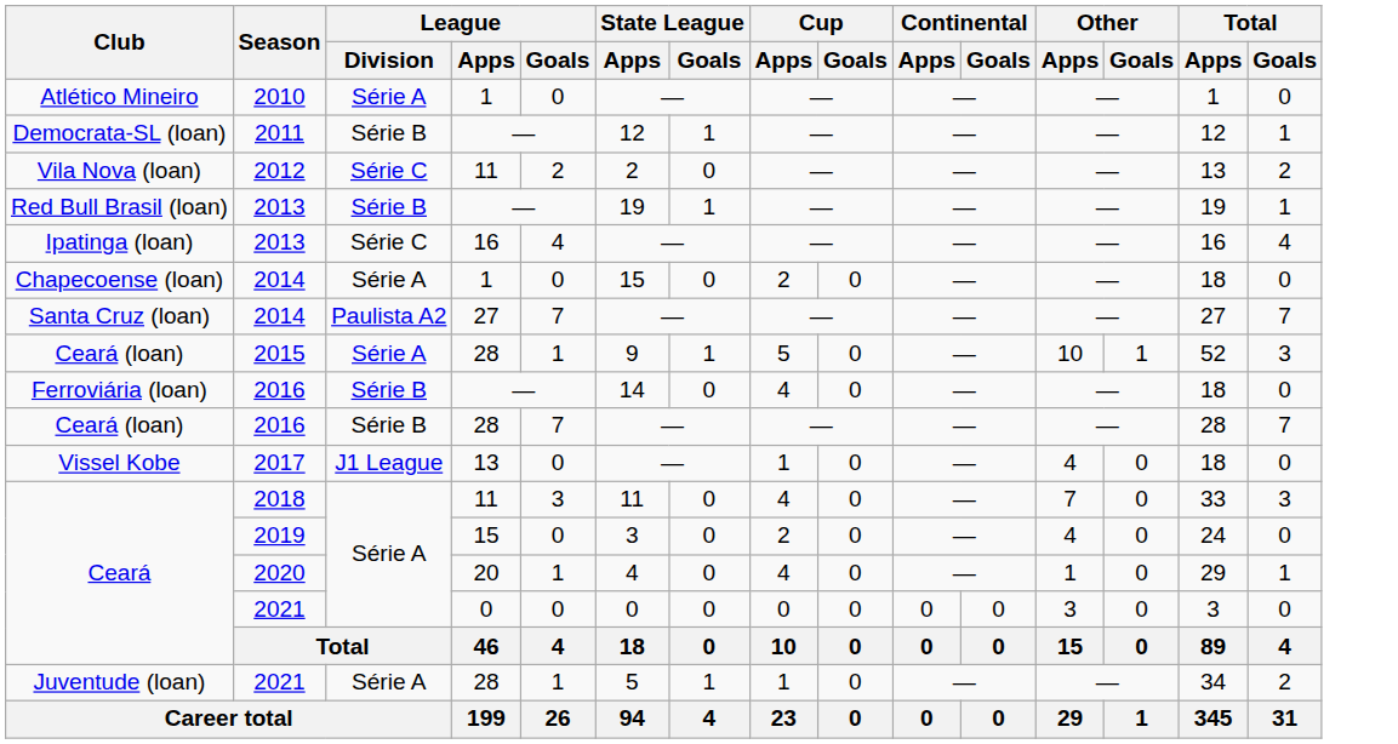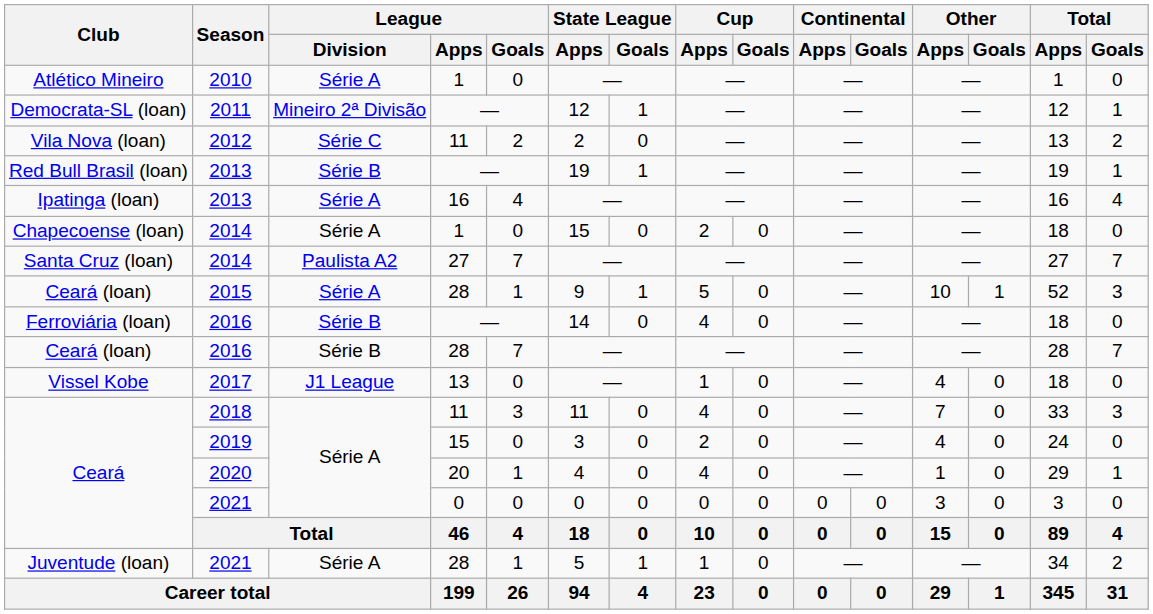Democrata-SL (loan) | League / Division: Série B -> Mineiro 2ª Divisão
Ipatinga (loan) | League / Division: Série C -> Série A
